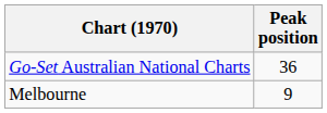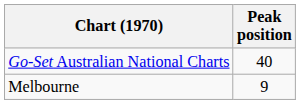Go-Set Australian National Charts | Peak position: 36 -> 40
